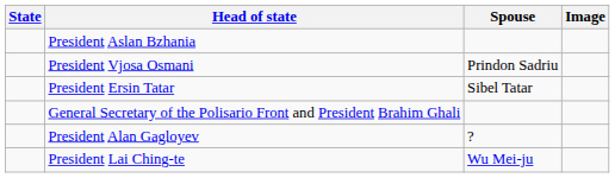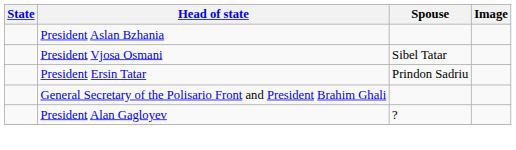President Vjosa Osmani | Spouse: Prindon Sadriu -> Sibel Tatar
President Ersin Tatar | Spouse: Sibel Tatar -> Prindon Sadriu
- row: President Lai Ching-te | Wu Mei-ju
